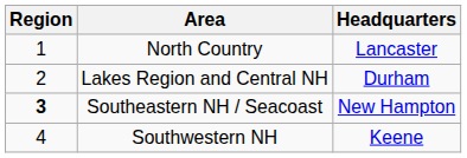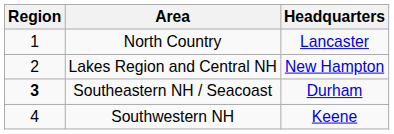Lakes Region and Central NH | Headquarters: Durham -> New Hampton
Southeastern NH / Seacoast | Headquarters: New Hampton -> Durham
